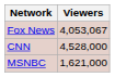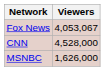MSNBC | Viewers: 1,621,000 -> 1,626,000
